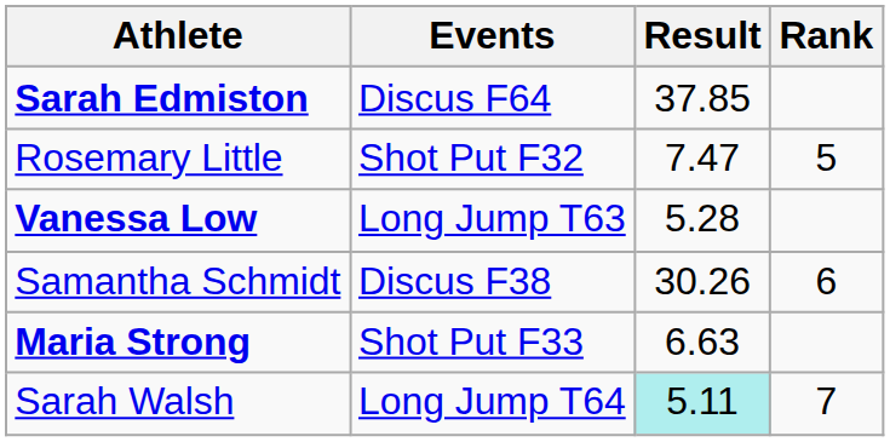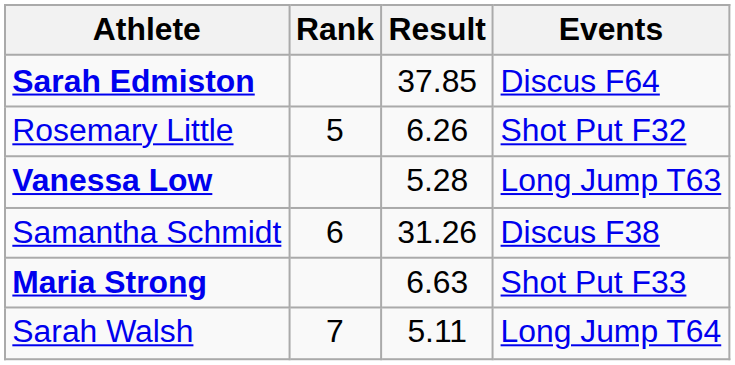columns swapped: Events <-> Rank
Rosemary Little | Result: 7.47 -> 6.26
Samantha Schmidt | Result: 30.26 -> 31.26
Sarah Walsh | Result: paleturquoise background -> no background
